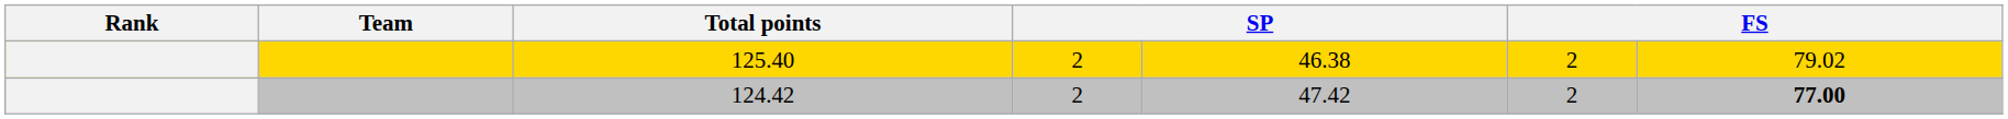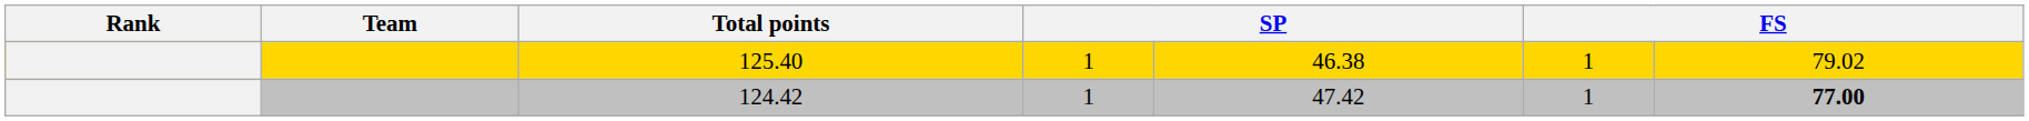125.40 | column 4: 2 -> 1
125.40 | column 6: 2 -> 1
124.42 | column 4: 2 -> 1
124.42 | column 6: 2 -> 1
